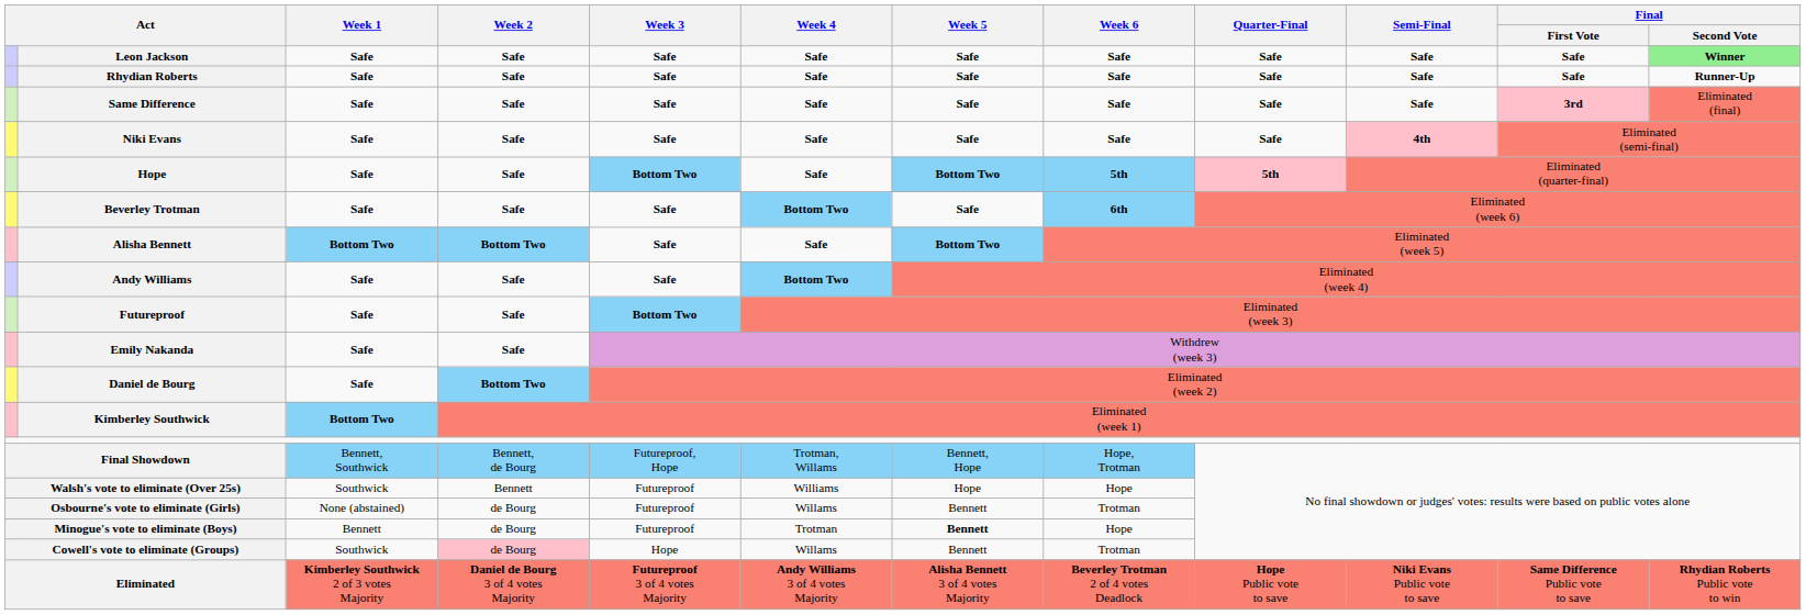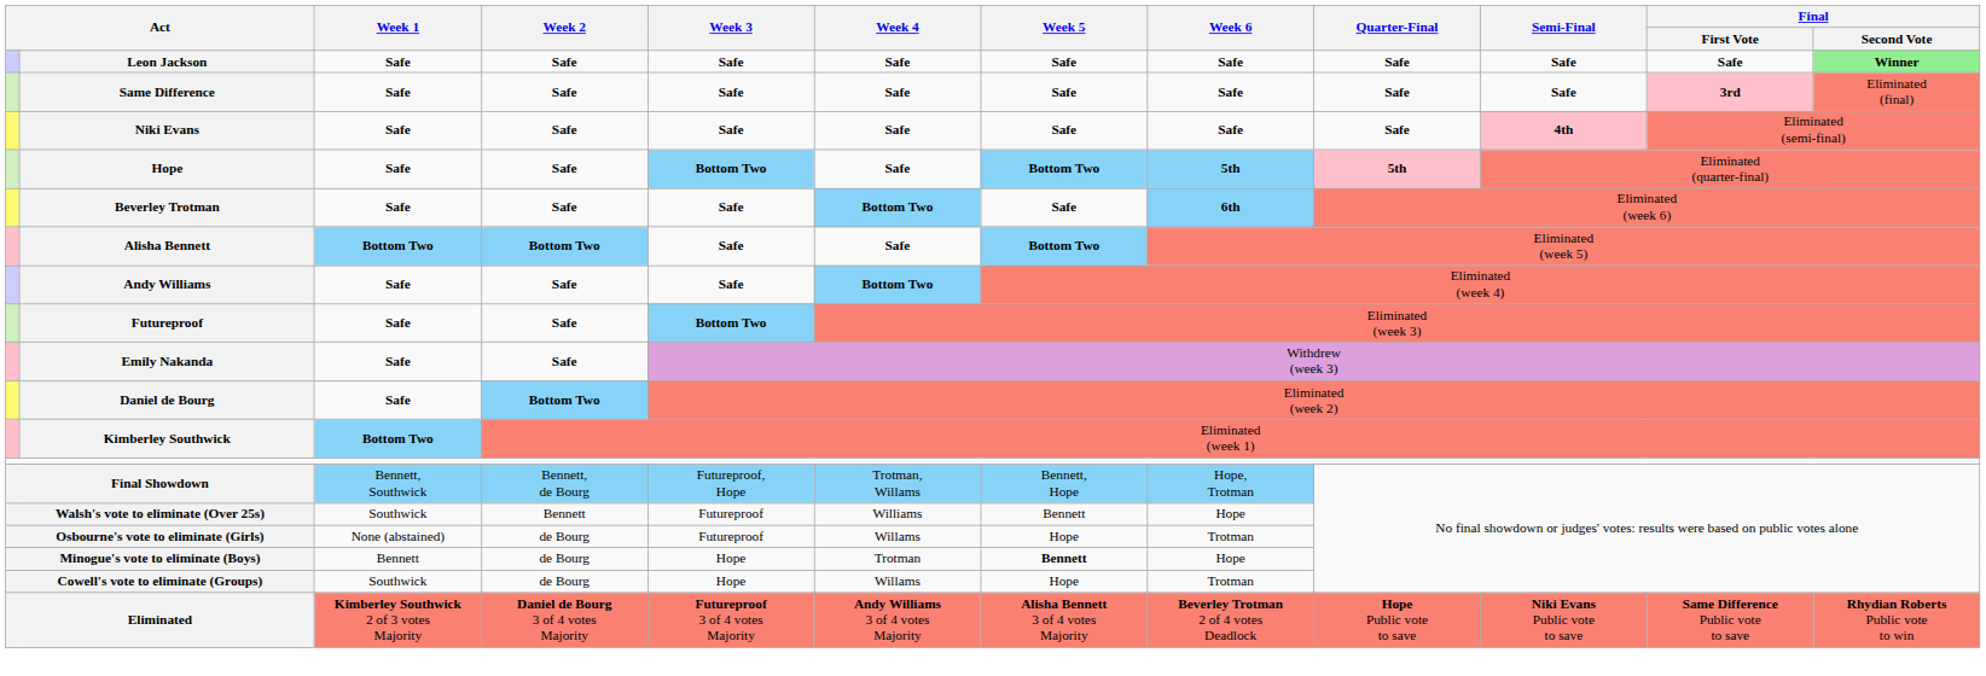- row: Rhydian Roberts | Safe | Safe | Safe | Safe | Safe | Safe | Safe | Safe | Safe | Runner-Up
Walsh's vote to eliminate (Over 25s) | Week 5: Hope -> Bennett
Osbourne's vote to eliminate (Girls) | Week 5: Bennett -> Hope
Minogue's vote to eliminate (Boys) | Week 3: Futureproof -> Hope
Cowell's vote to eliminate (Groups) | Week 2: pink background -> no background
Cowell's vote to eliminate (Groups) | Week 5: Bennett -> Hope
